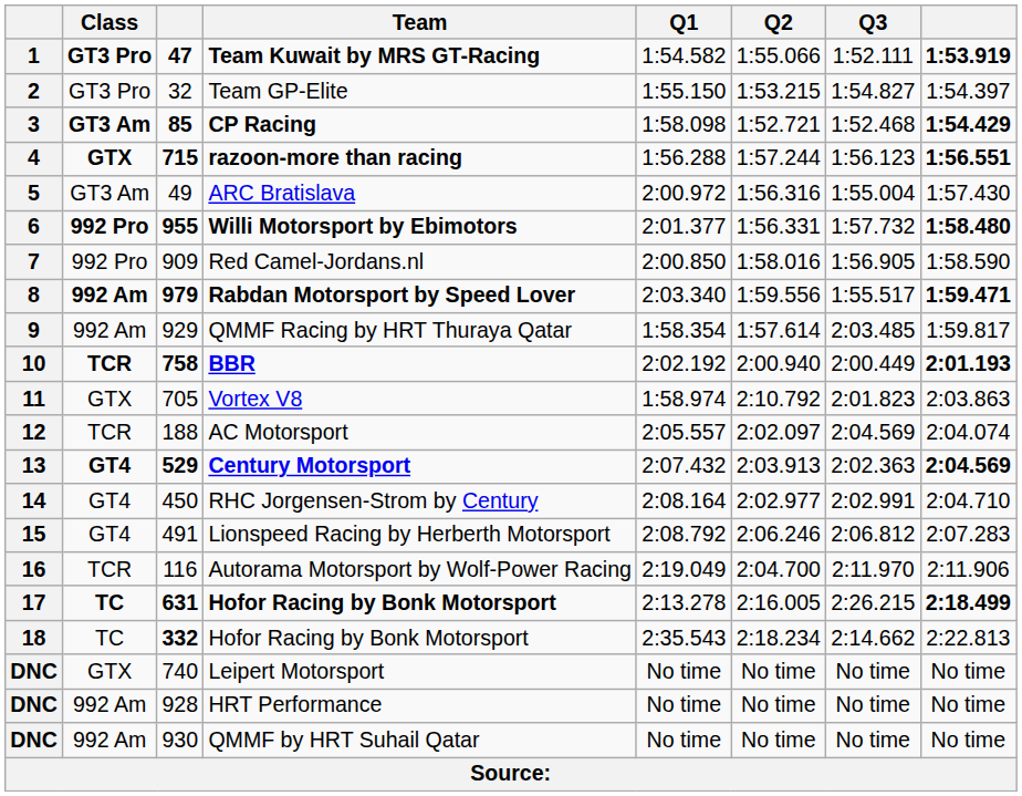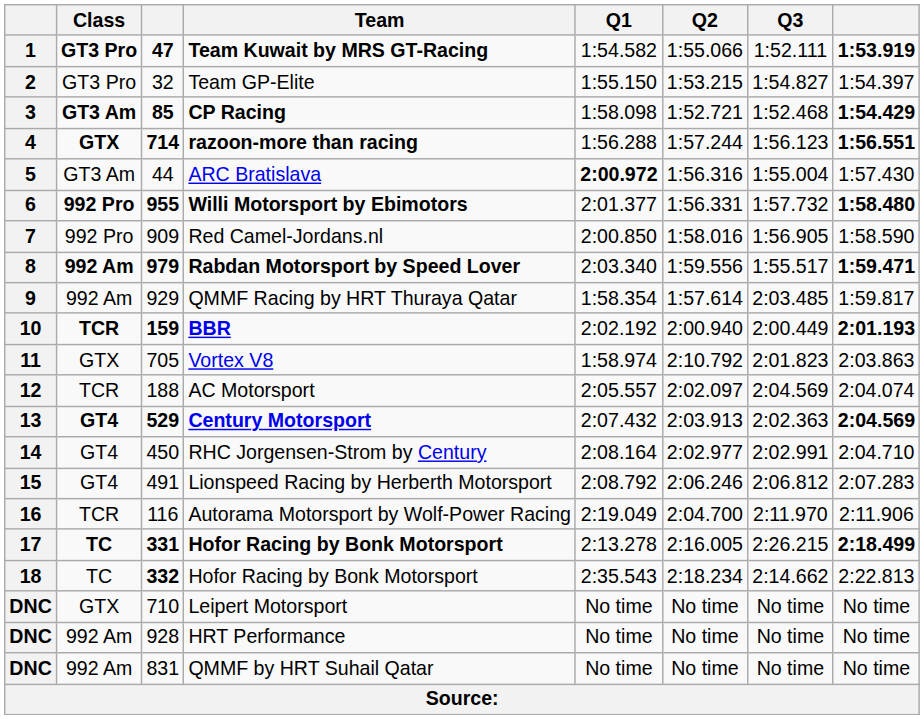4 | column 3: 715 -> 714
5 | column 3: 49 -> 44
5 | Q1: normal -> bold
10 | column 3: 758 -> 159
17 | column 3: 631 -> 331
DNC / Leipert Motorsport | column 3: 740 -> 710
DNC / QMMF by HRT Suhail Qatar | column 3: 930 -> 831
